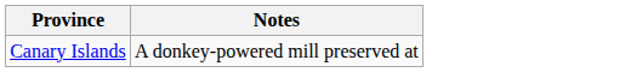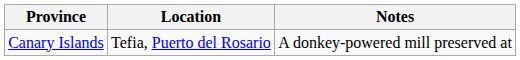+ column: Location | Tefia, Puerto del Rosario
